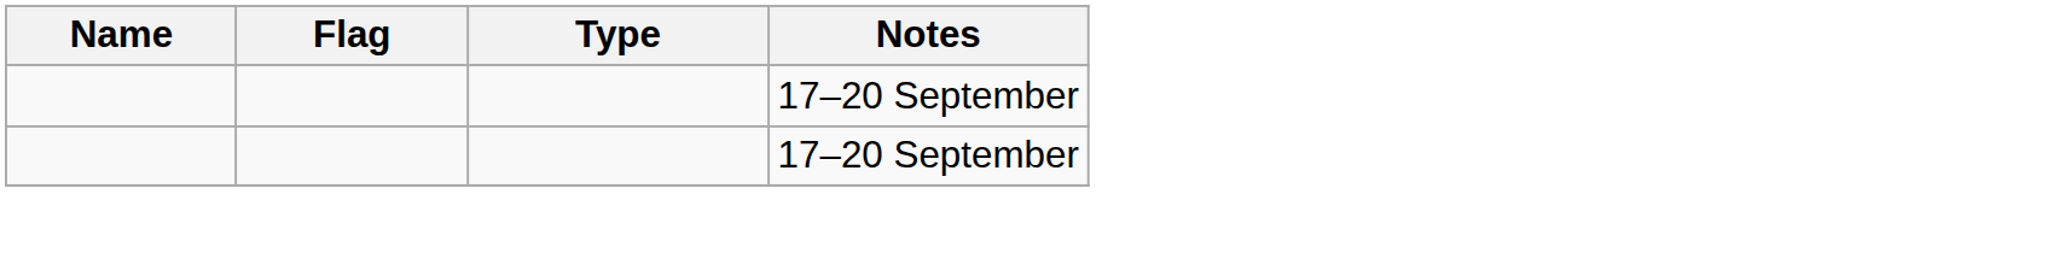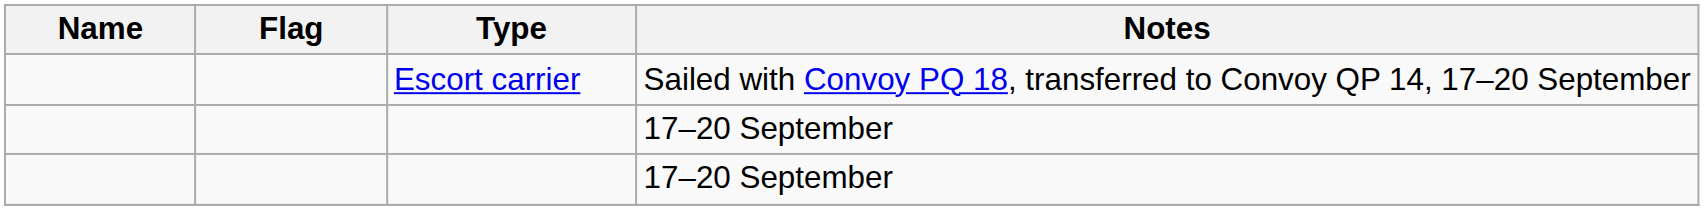+ row: Escort carrier | Sailed with Convoy PQ 18, transferred to Convoy QP 14, 17–20 September
